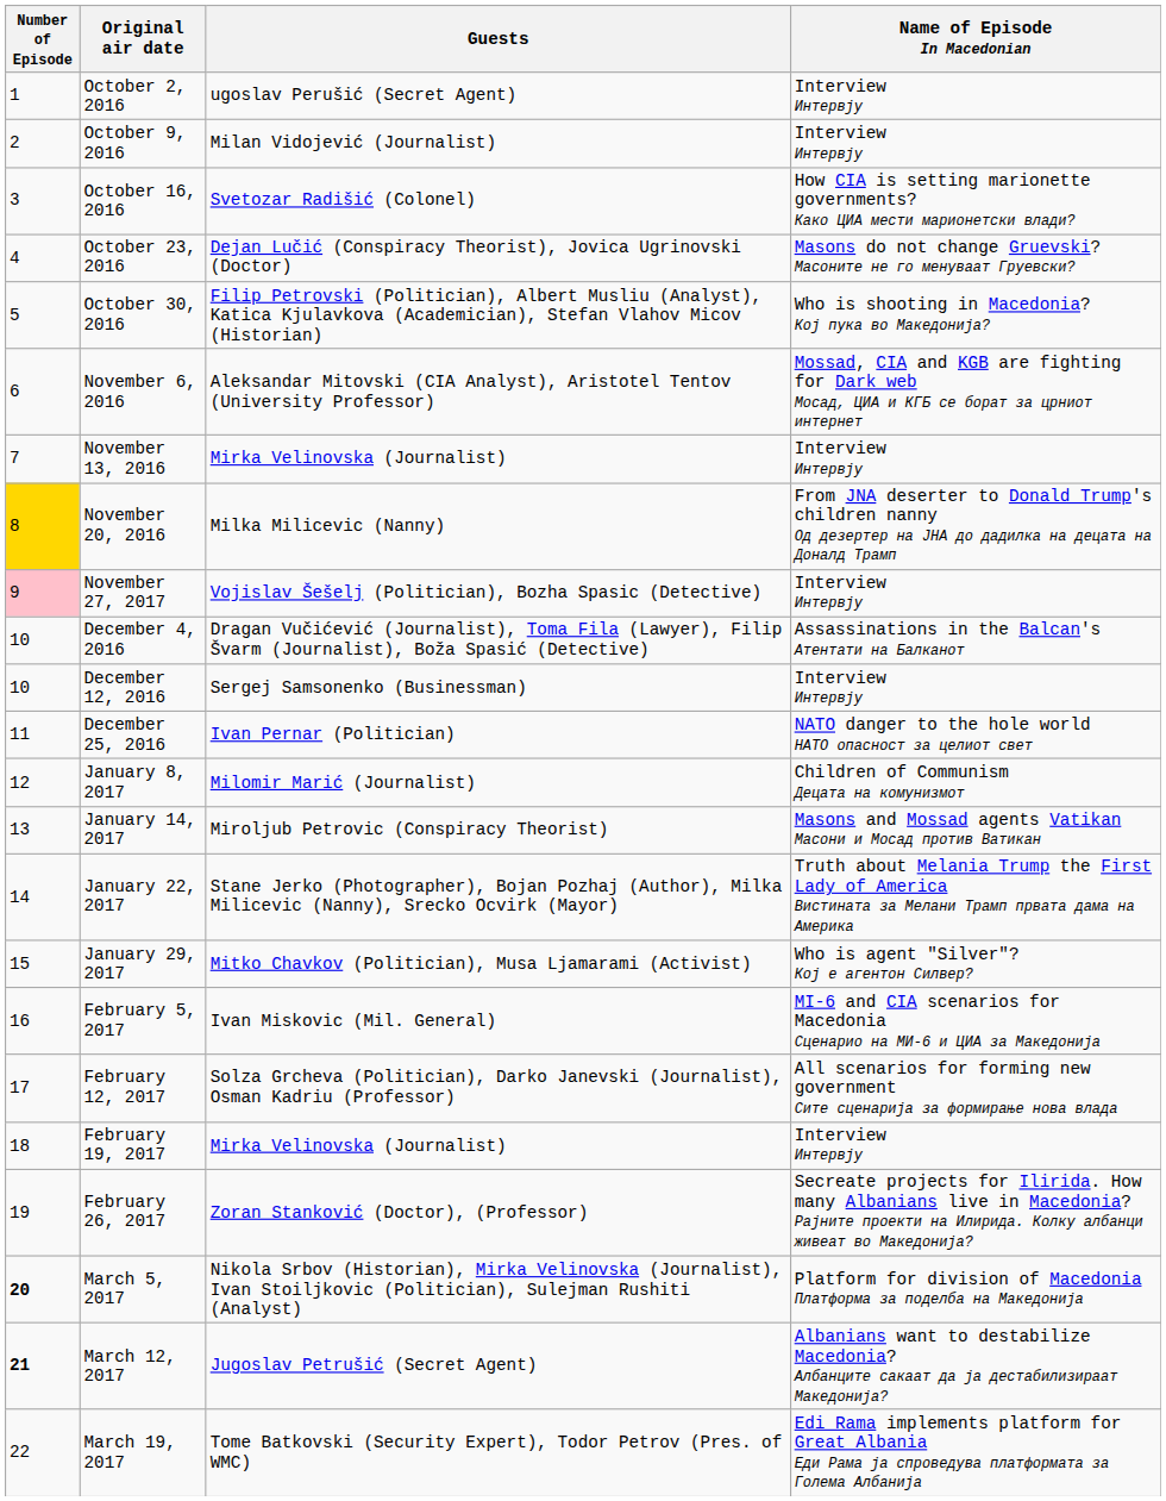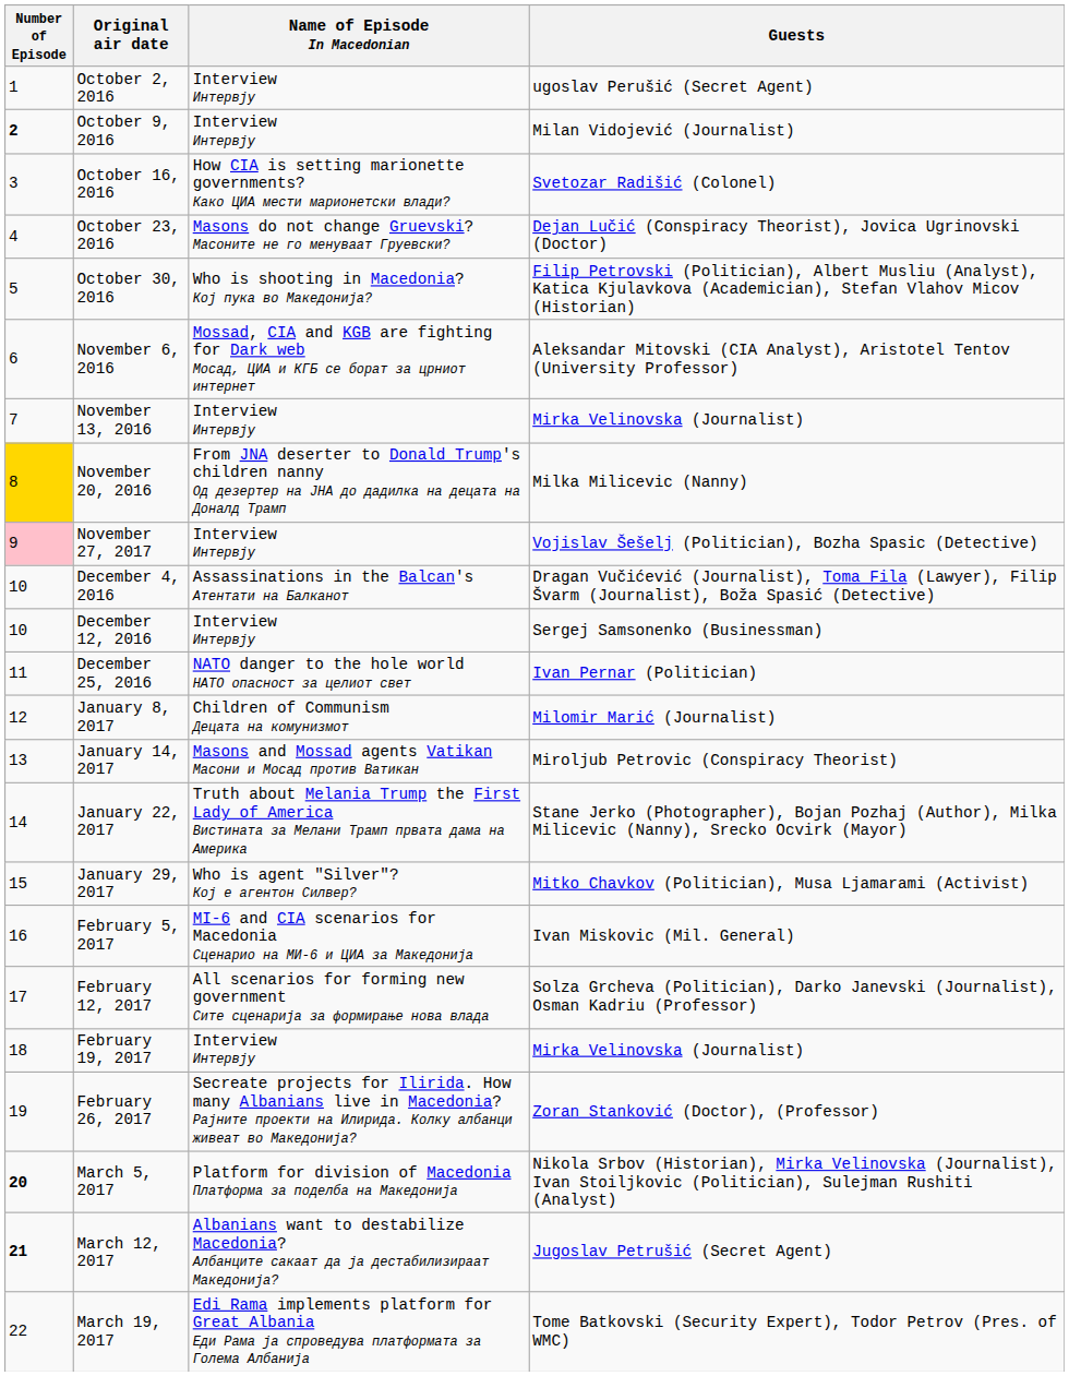columns swapped: Name of Episode In Macedonian <-> Guests
October 9, 2016 | Number of Episode: normal -> bold
